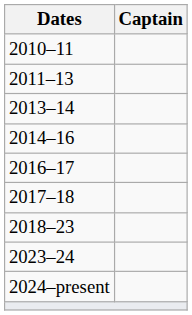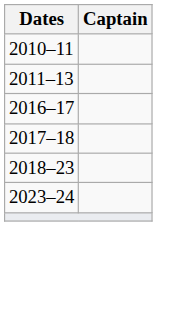- row: 2013–14
- row: 2014–16
- row: 2024–present
